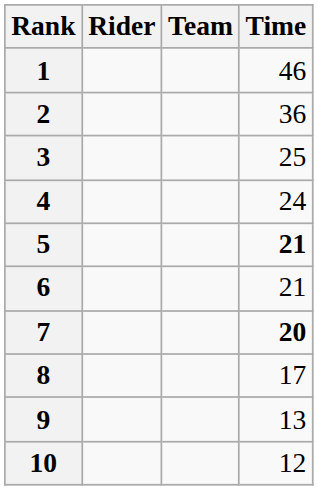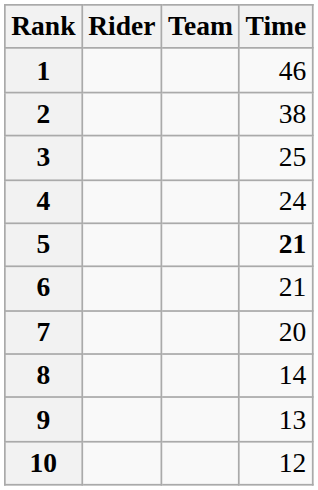2 | Time: 36 -> 38
7 | Time: bold -> normal
8 | Time: 17 -> 14
